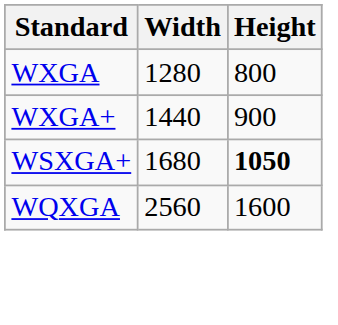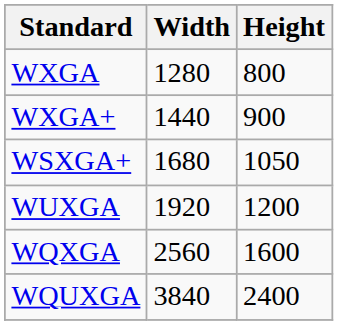WSXGA+ | Height: bold -> normal
+ row: WUXGA | 1920 | 1200
+ row: WQUXGA | 3840 | 2400
